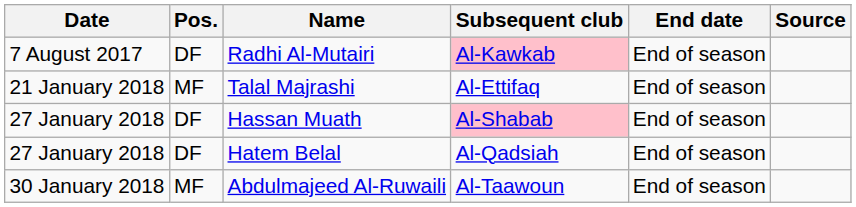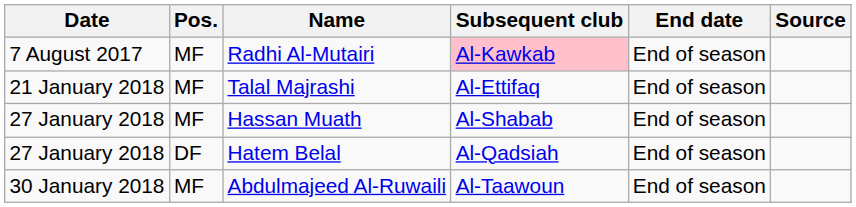Radhi Al-Mutairi | Pos.: DF -> MF
Hassan Muath | Pos.: DF -> MF
Hassan Muath | Subsequent club: pink background -> no background
